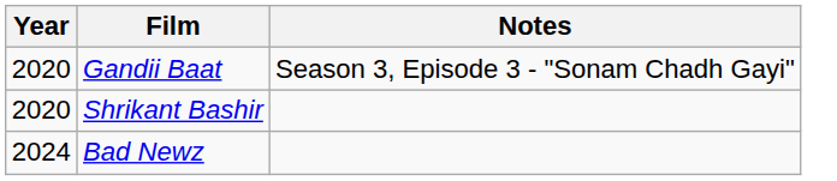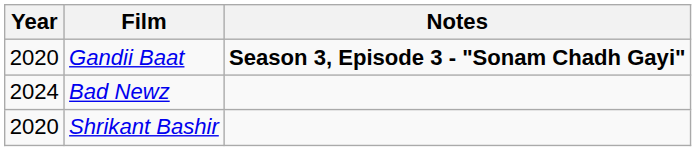Gandii Baat | Notes: normal -> bold
rows swapped: Shrikant Bashir <-> Bad Newz
